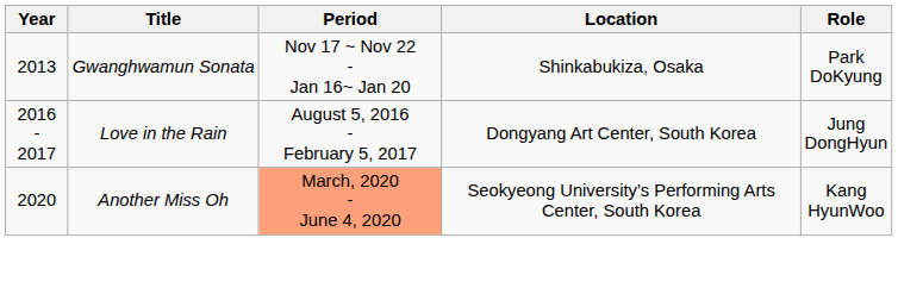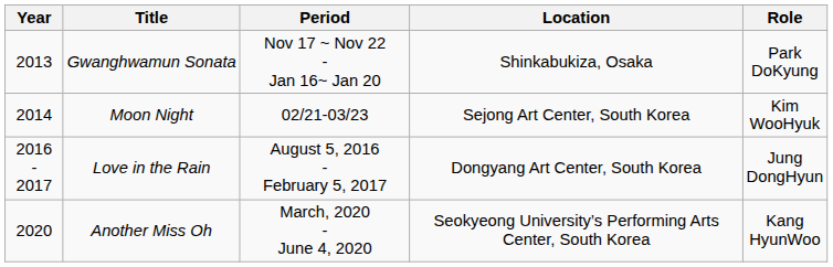+ row: 2014 | Moon Night | 02/21-03/23 | Sejong Art Center, South Korea | Kim WooHyuk
Another Miss Oh | Period: lightsalmon background -> no background
